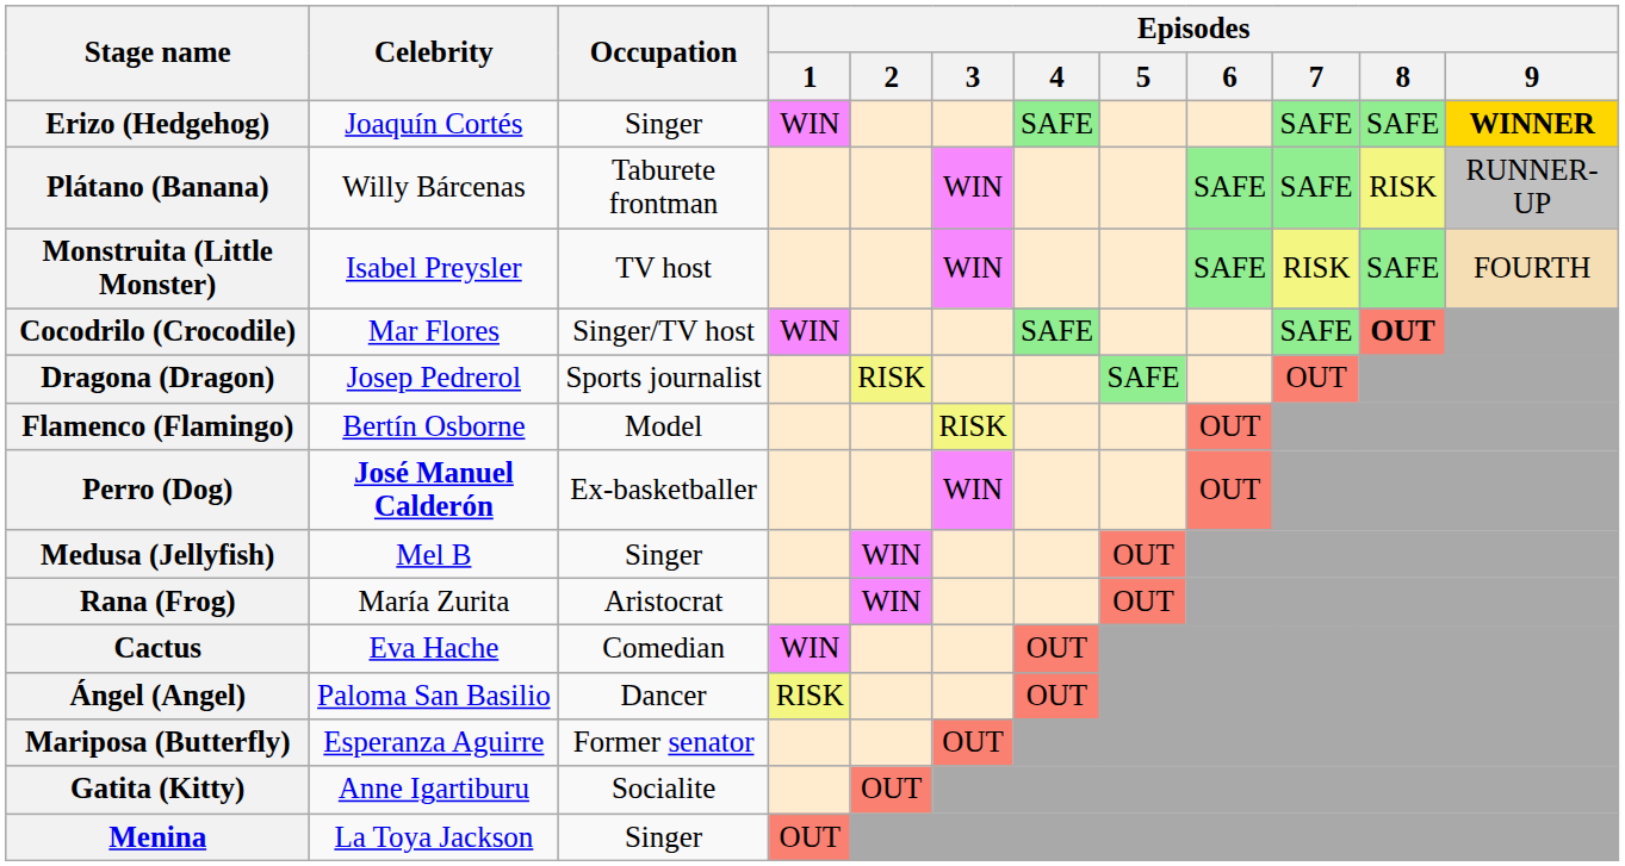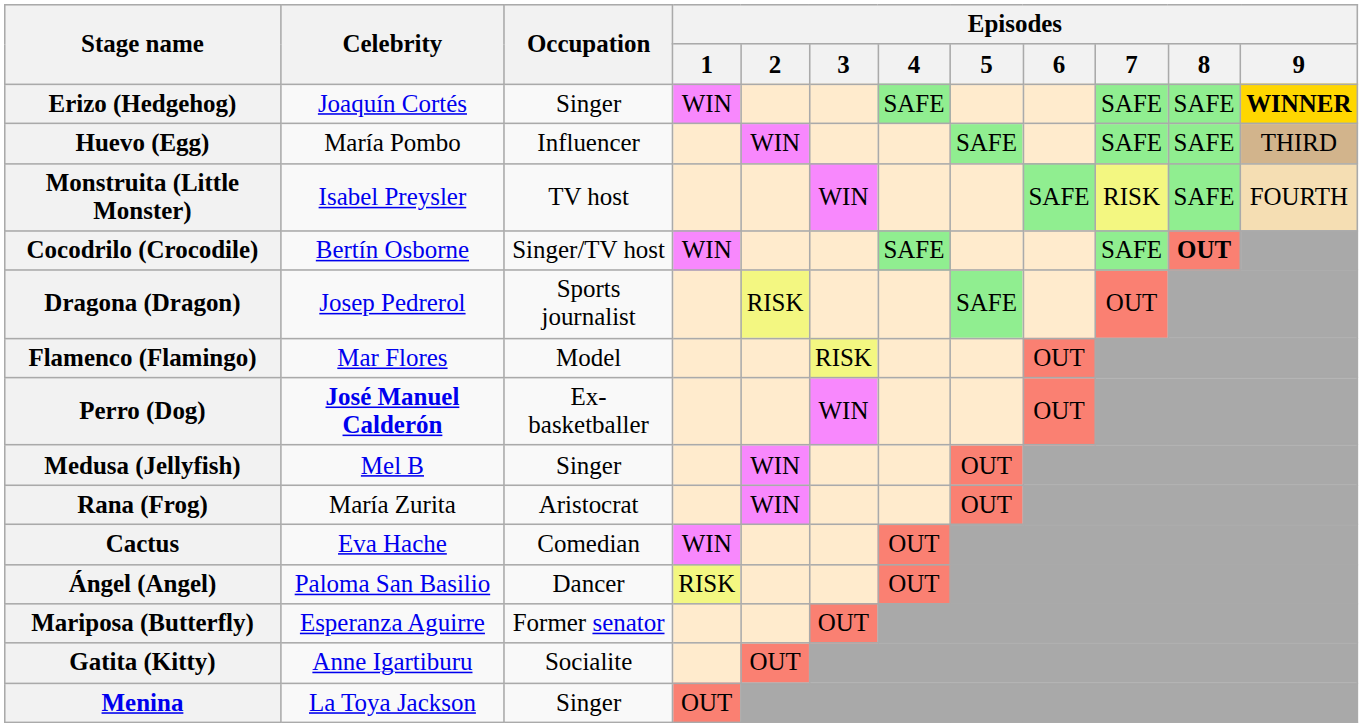- row: Plátano (Banana) | Willy Bárcenas | Taburete frontman | WIN | SAFE | SAFE | RISK | RUNNER-UP
+ row: Huevo (Egg) | María Pombo | Influencer | WIN | SAFE | SAFE | SAFE | THIRD
Cocodrilo (Crocodile) | Celebrity: Mar Flores -> Bertín Osborne
Flamenco (Flamingo) | Celebrity: Bertín Osborne -> Mar Flores
